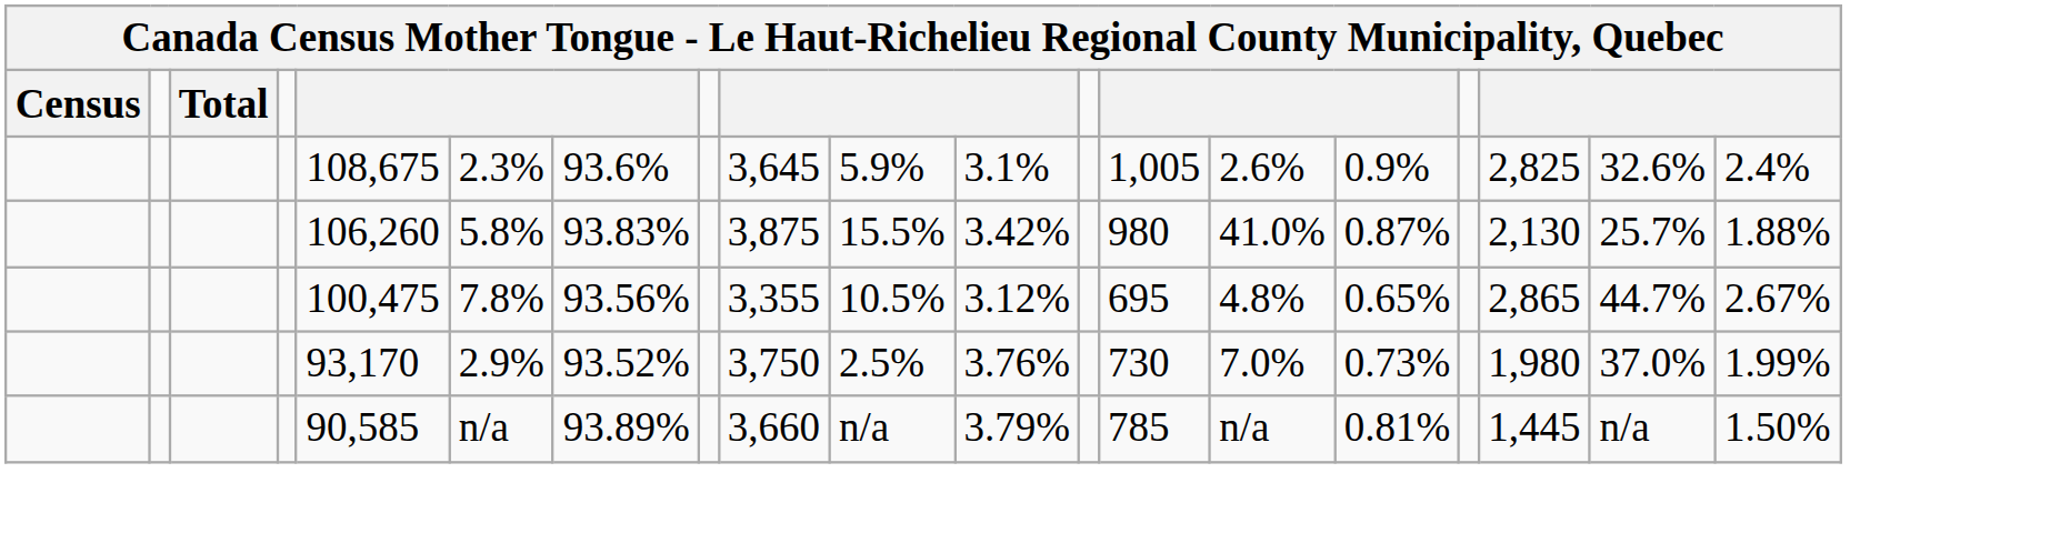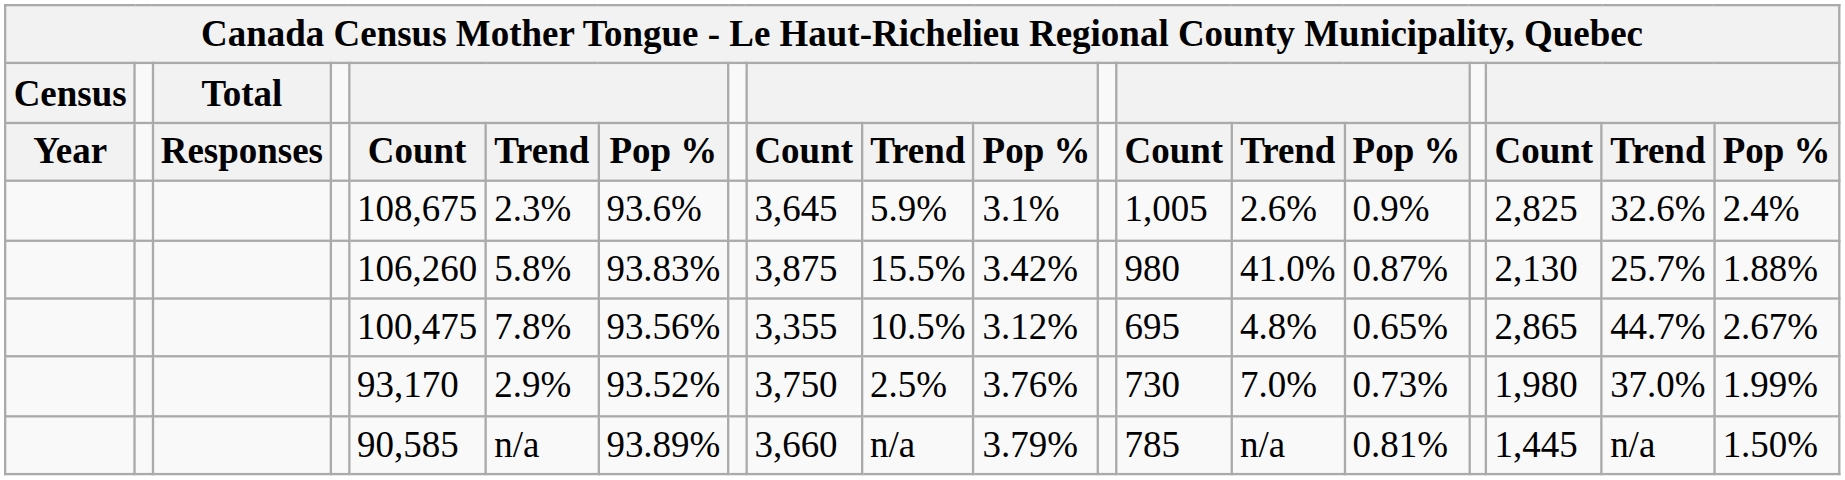+ row: Year | Responses | Count | Trend | Pop % | Count | Trend | Pop % | Count | Trend | Pop % | Count | Trend | Pop %
